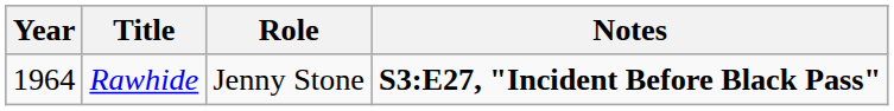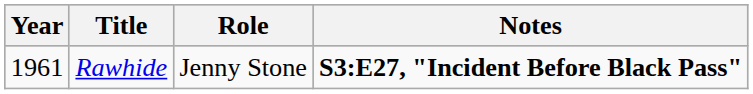Rawhide | Year: 1964 -> 1961
